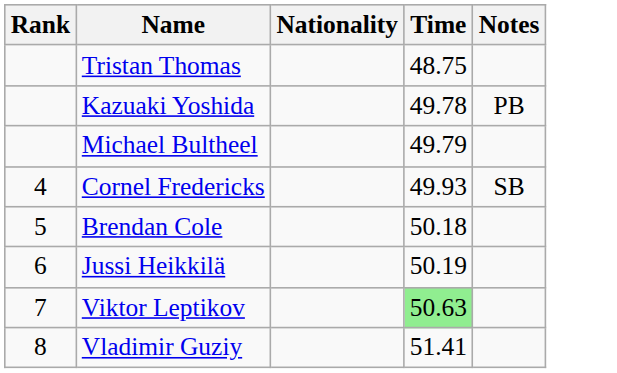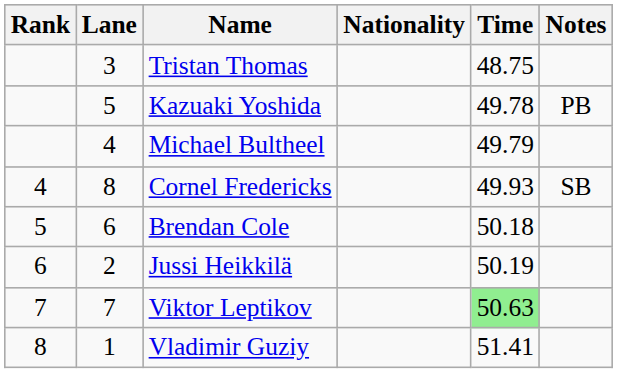+ column: Lane | 3 | 5 | 4 | 8 | 6 | 2 | 7 | 1
